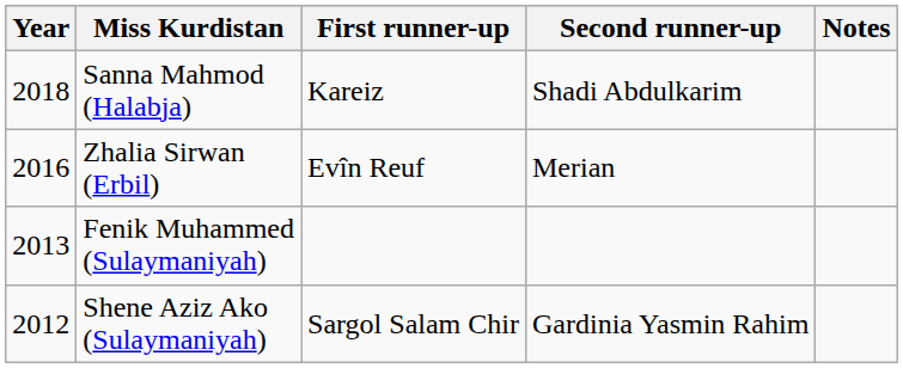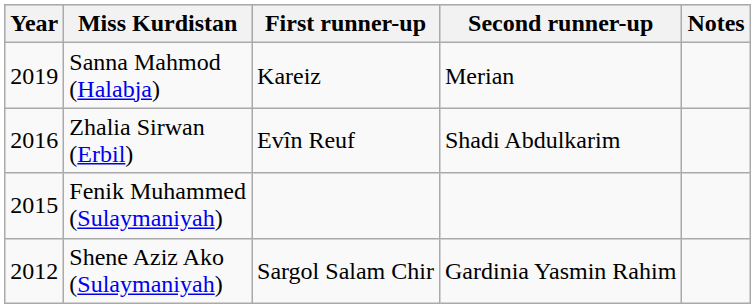Sanna Mahmod (Halabja) | Year: 2018 -> 2019
Sanna Mahmod (Halabja) | Second runner-up: Shadi Abdulkarim -> Merian
Zhalia Sirwan (Erbil) | Second runner-up: Merian -> Shadi Abdulkarim
Fenik Muhammed (Sulaymaniyah) | Year: 2013 -> 2015
